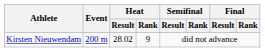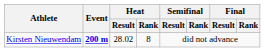Kirsten Nieuwendam | Event: normal -> bold
Kirsten Nieuwendam | Heat / Rank: 9 -> 8
